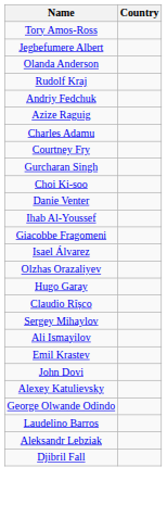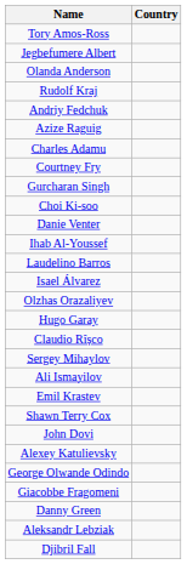rows swapped: Giacobbe Fragomeni <-> Laudelino Barros
+ row: Shawn Terry Cox
+ row: Danny Green
